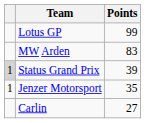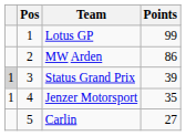+ column: Pos | 1 | 2 | 3 | 4 | 5
MW Arden | Points: 83 -> 86
